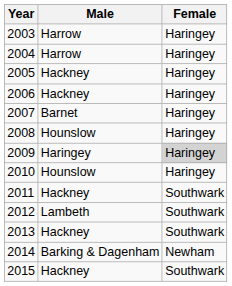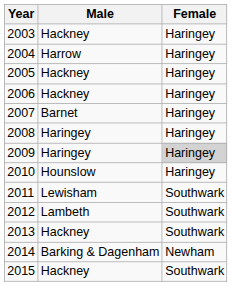2003 | Male: Harrow -> Hackney
2008 | Male: Hounslow -> Haringey
2011 | Male: Hackney -> Lewisham
